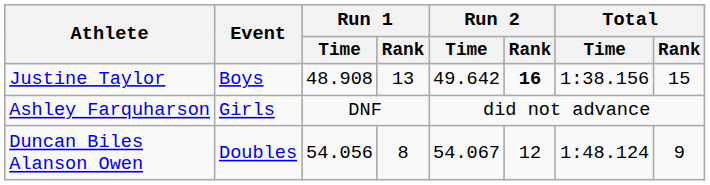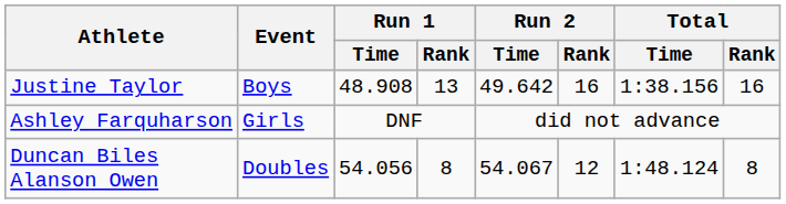Justine Taylor | Run 2 / Rank: bold -> normal
Justine Taylor | Total / Rank: 15 -> 16
Duncan Biles Alanson Owen | Total / Rank: 9 -> 8
